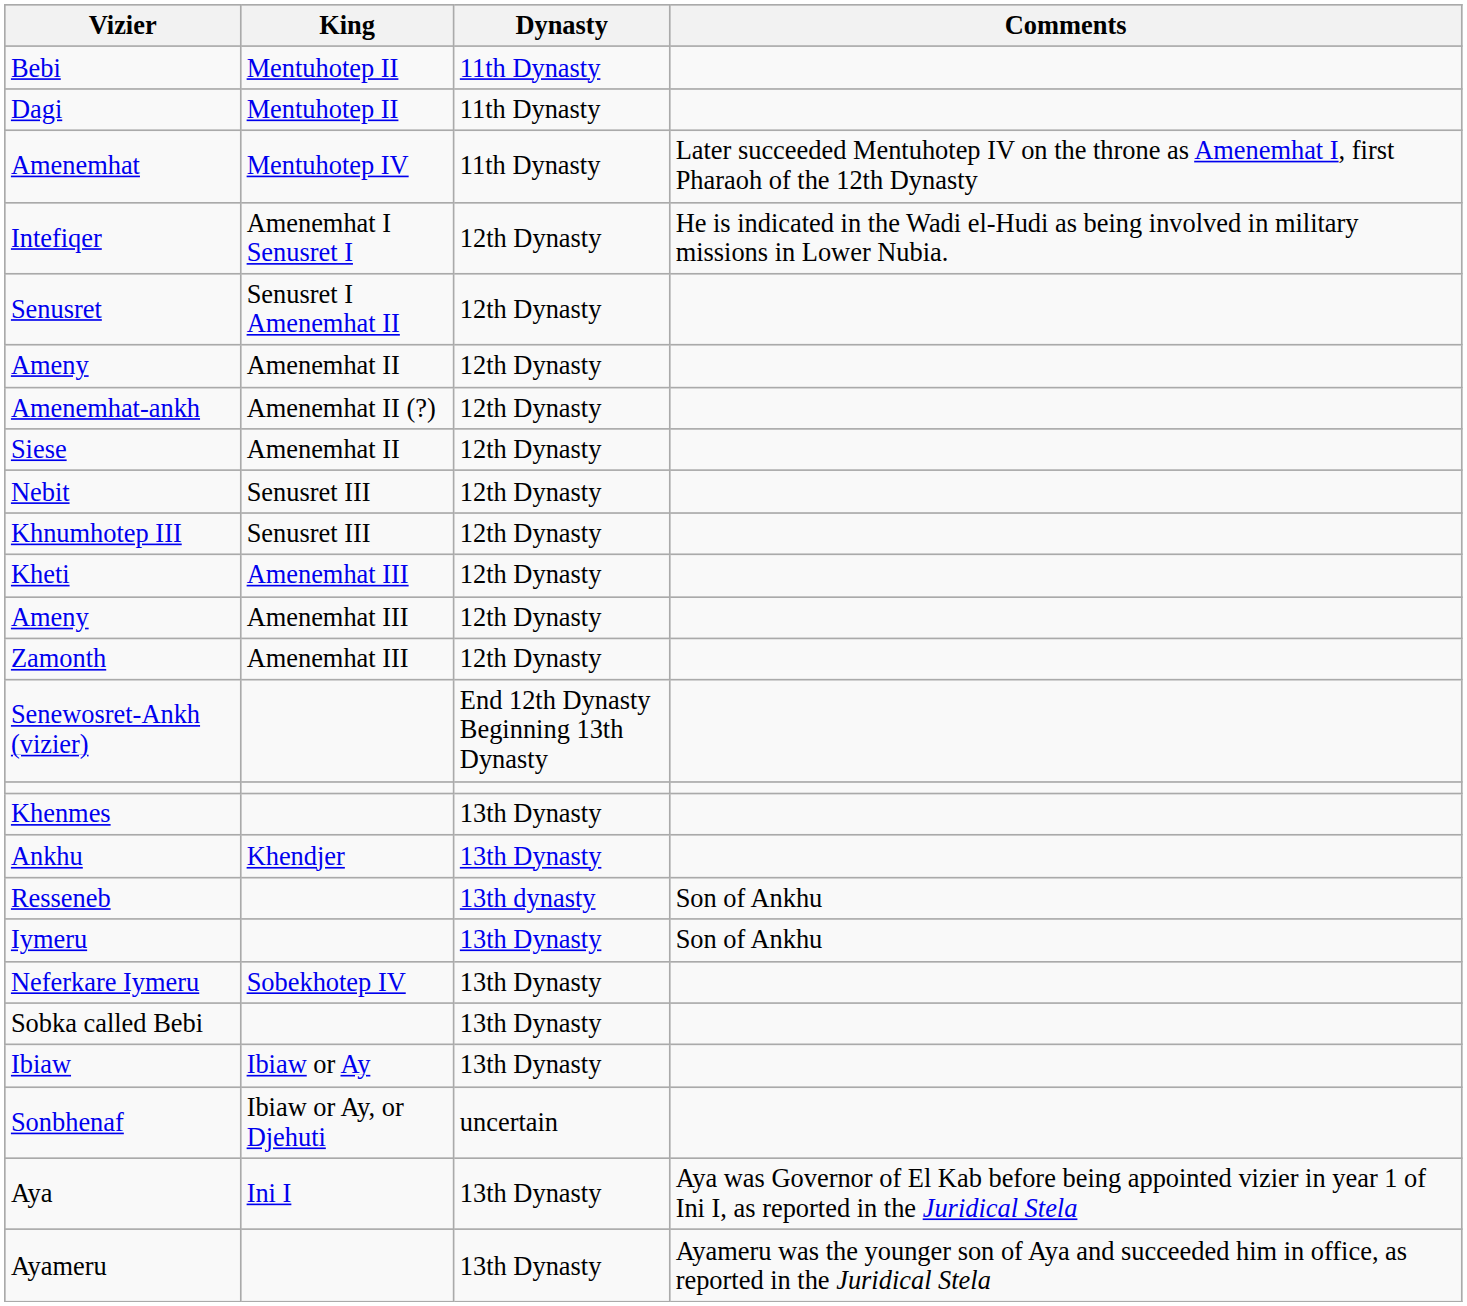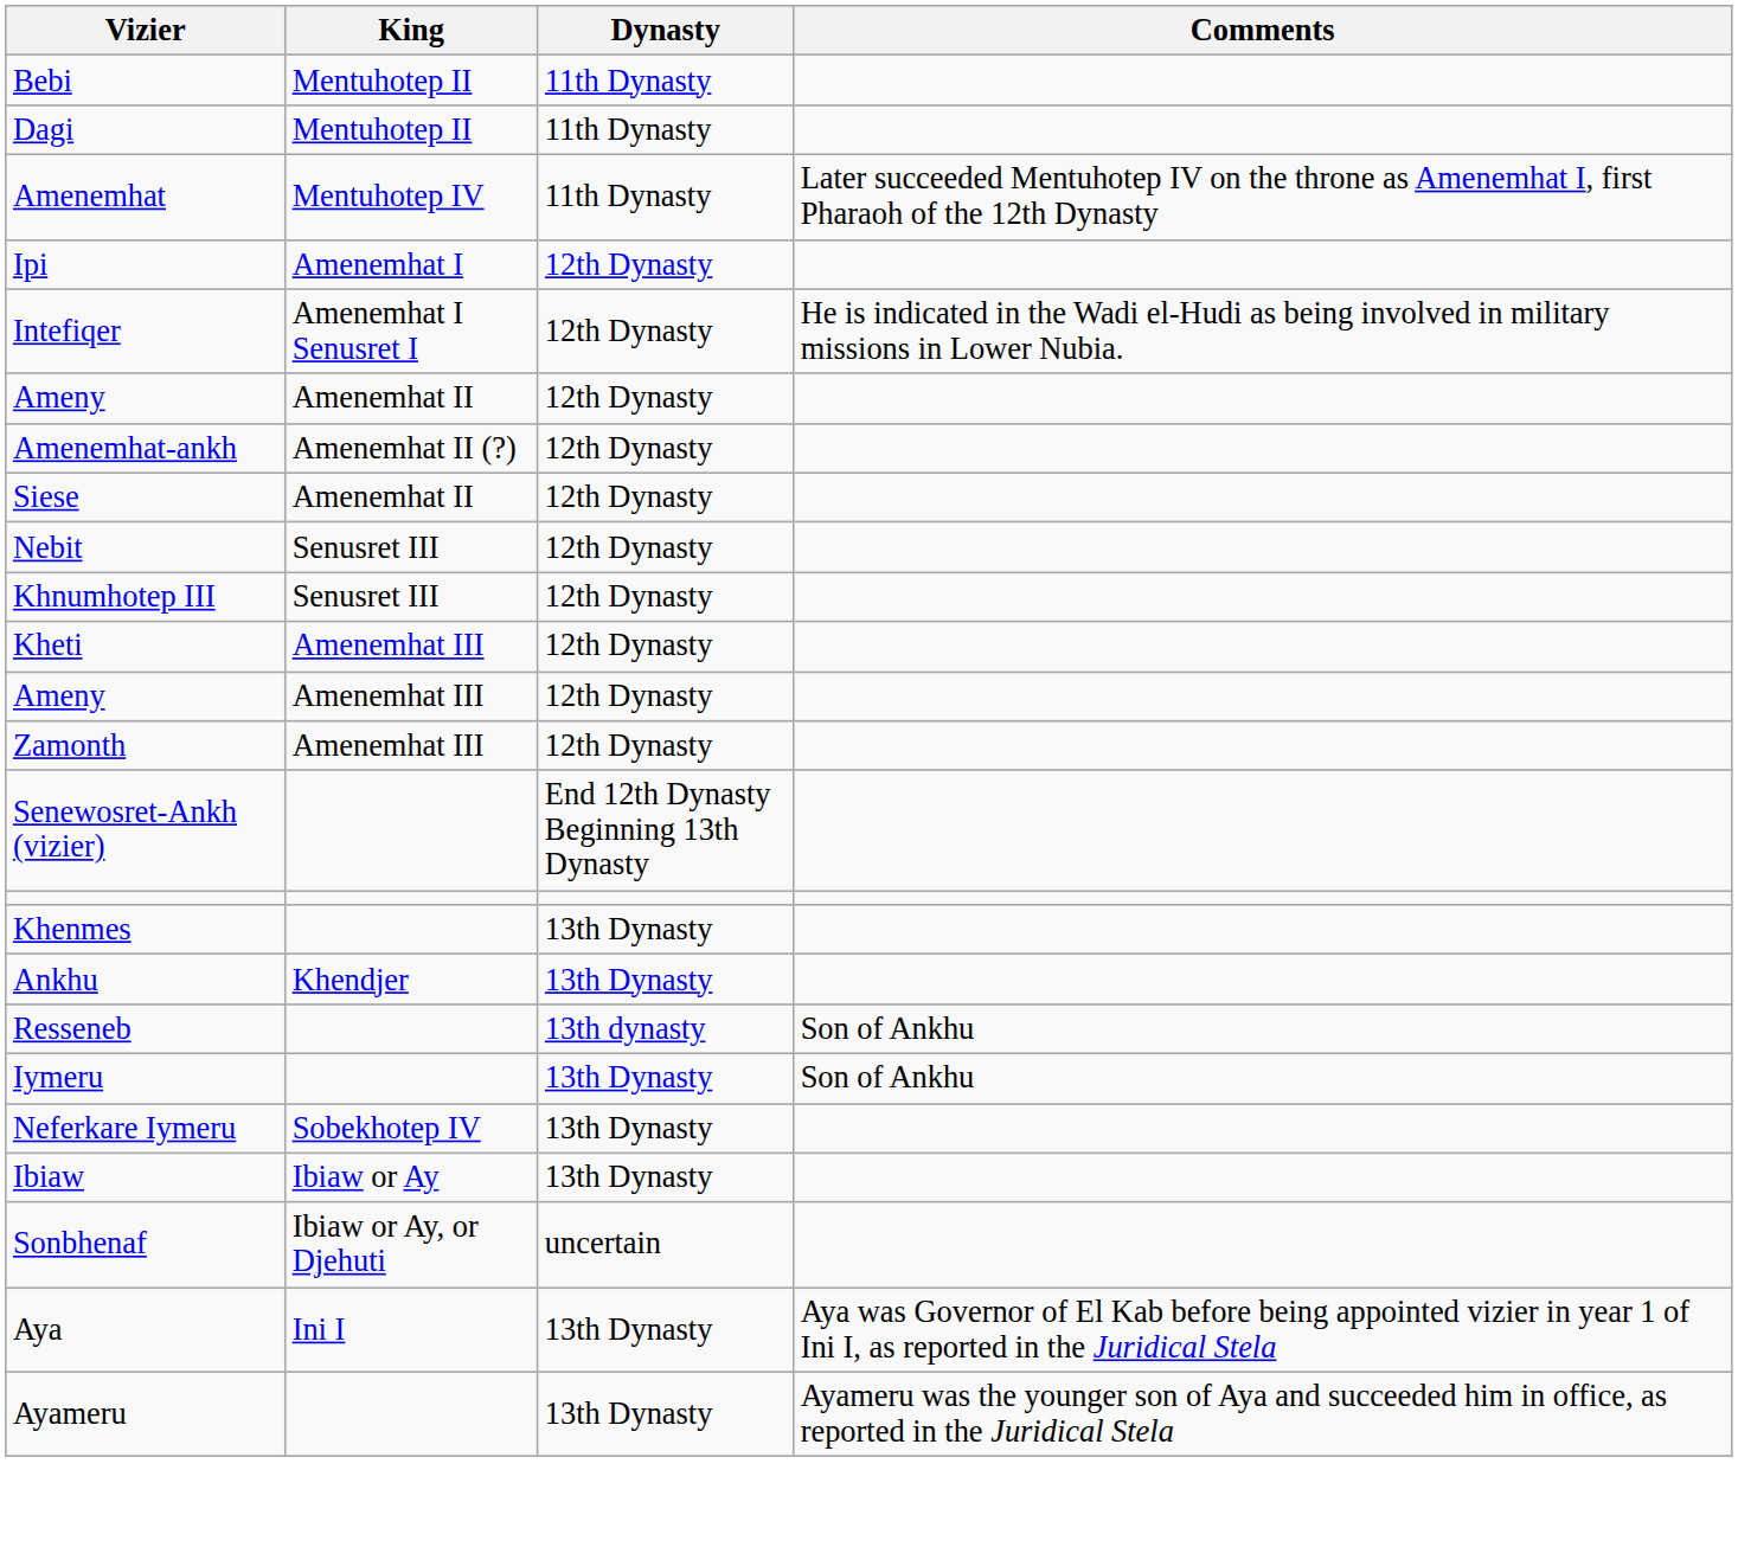+ row: Ipi | Amenemhat I | 12th Dynasty
- row: Senusret | Senusret I Amenemhat II | 12th Dynasty
- row: Sobka called Bebi | 13th Dynasty
